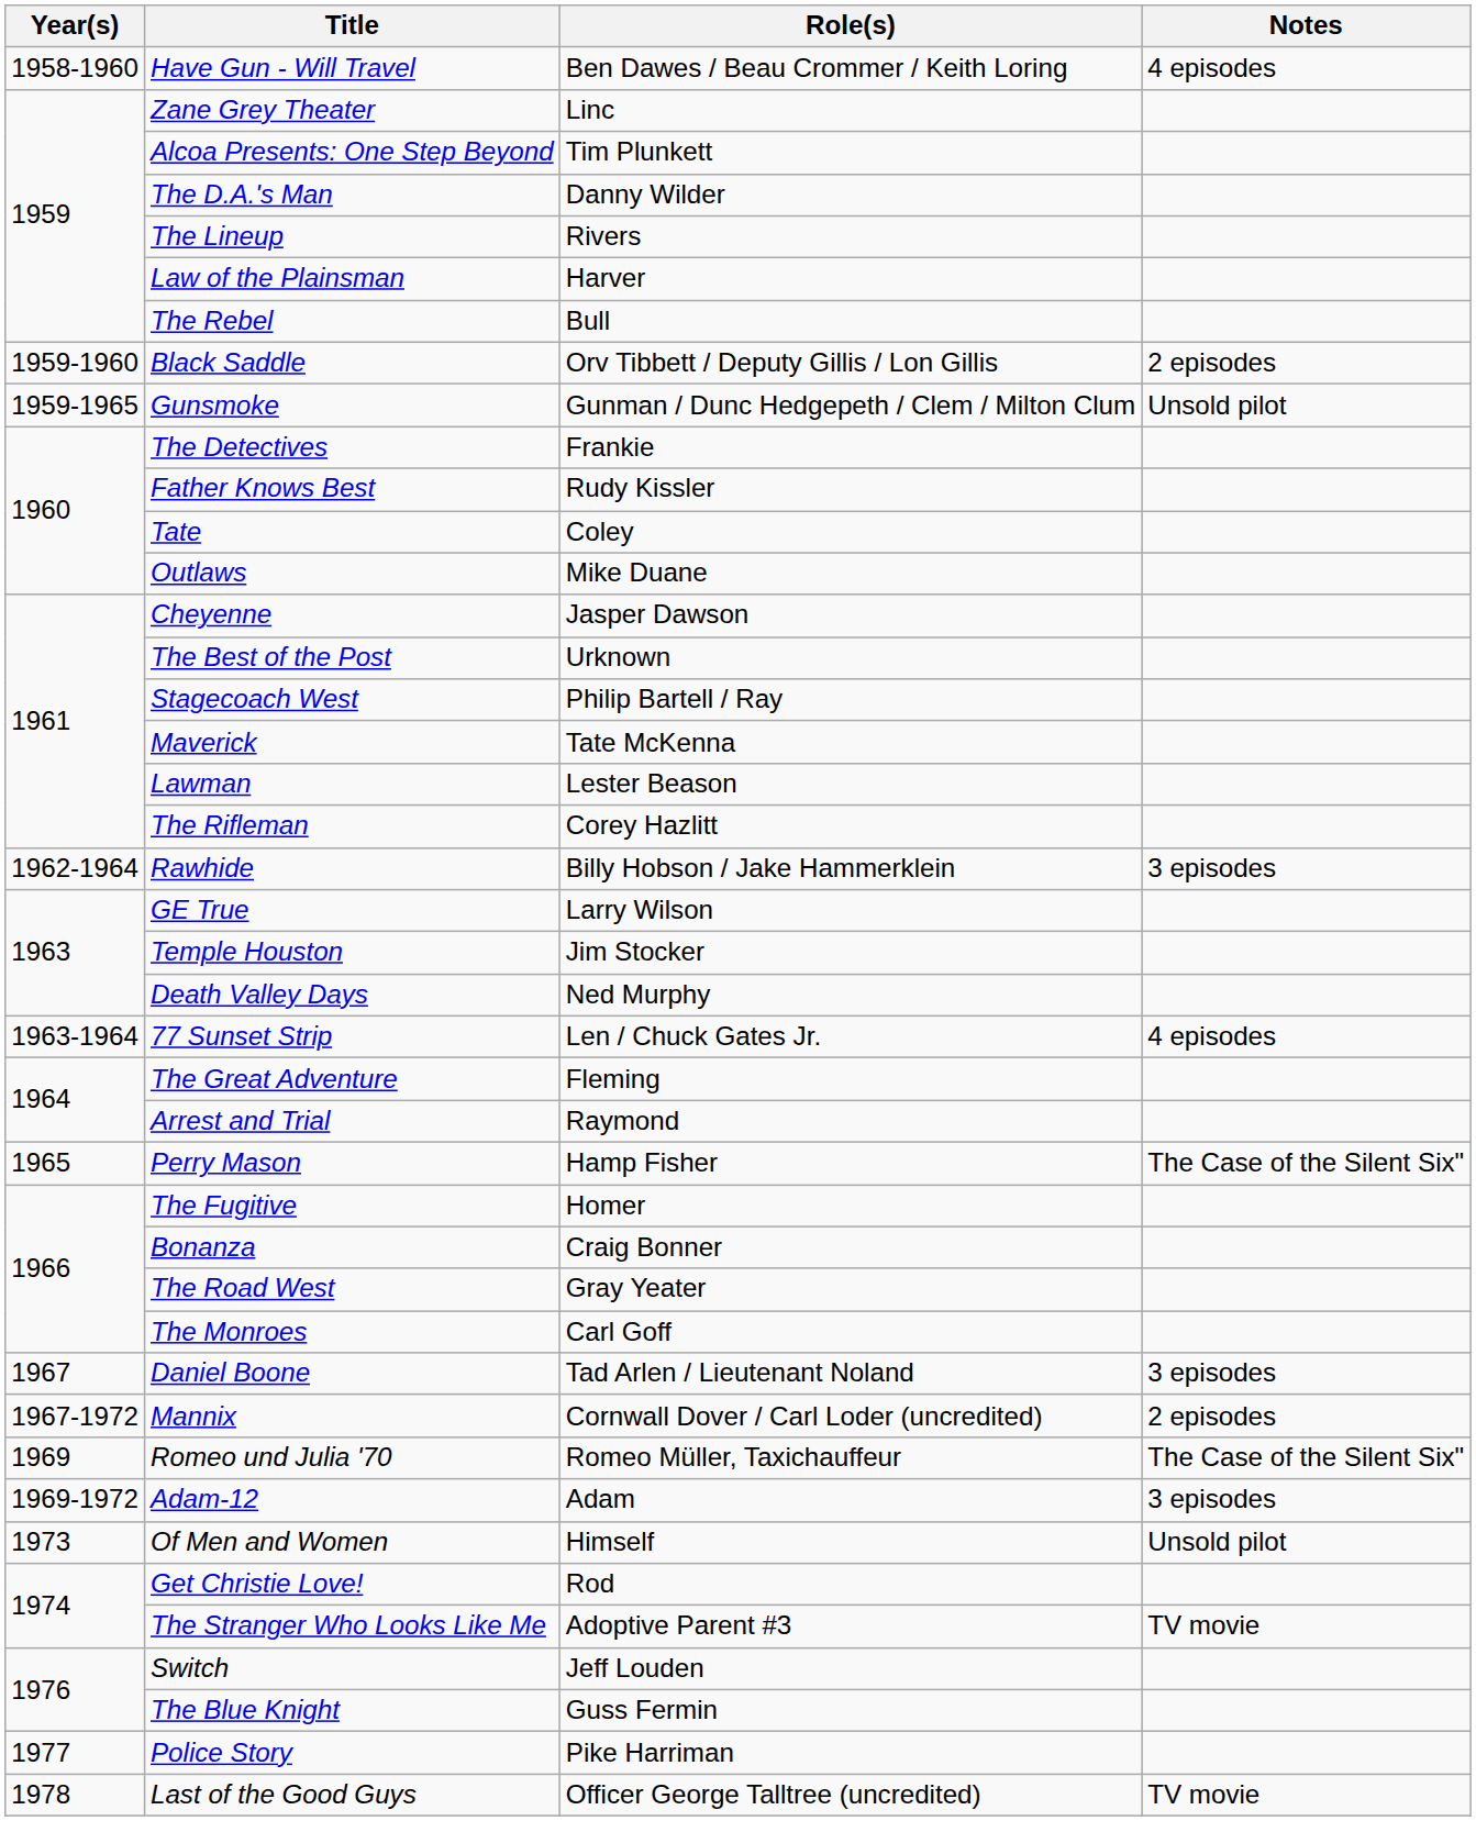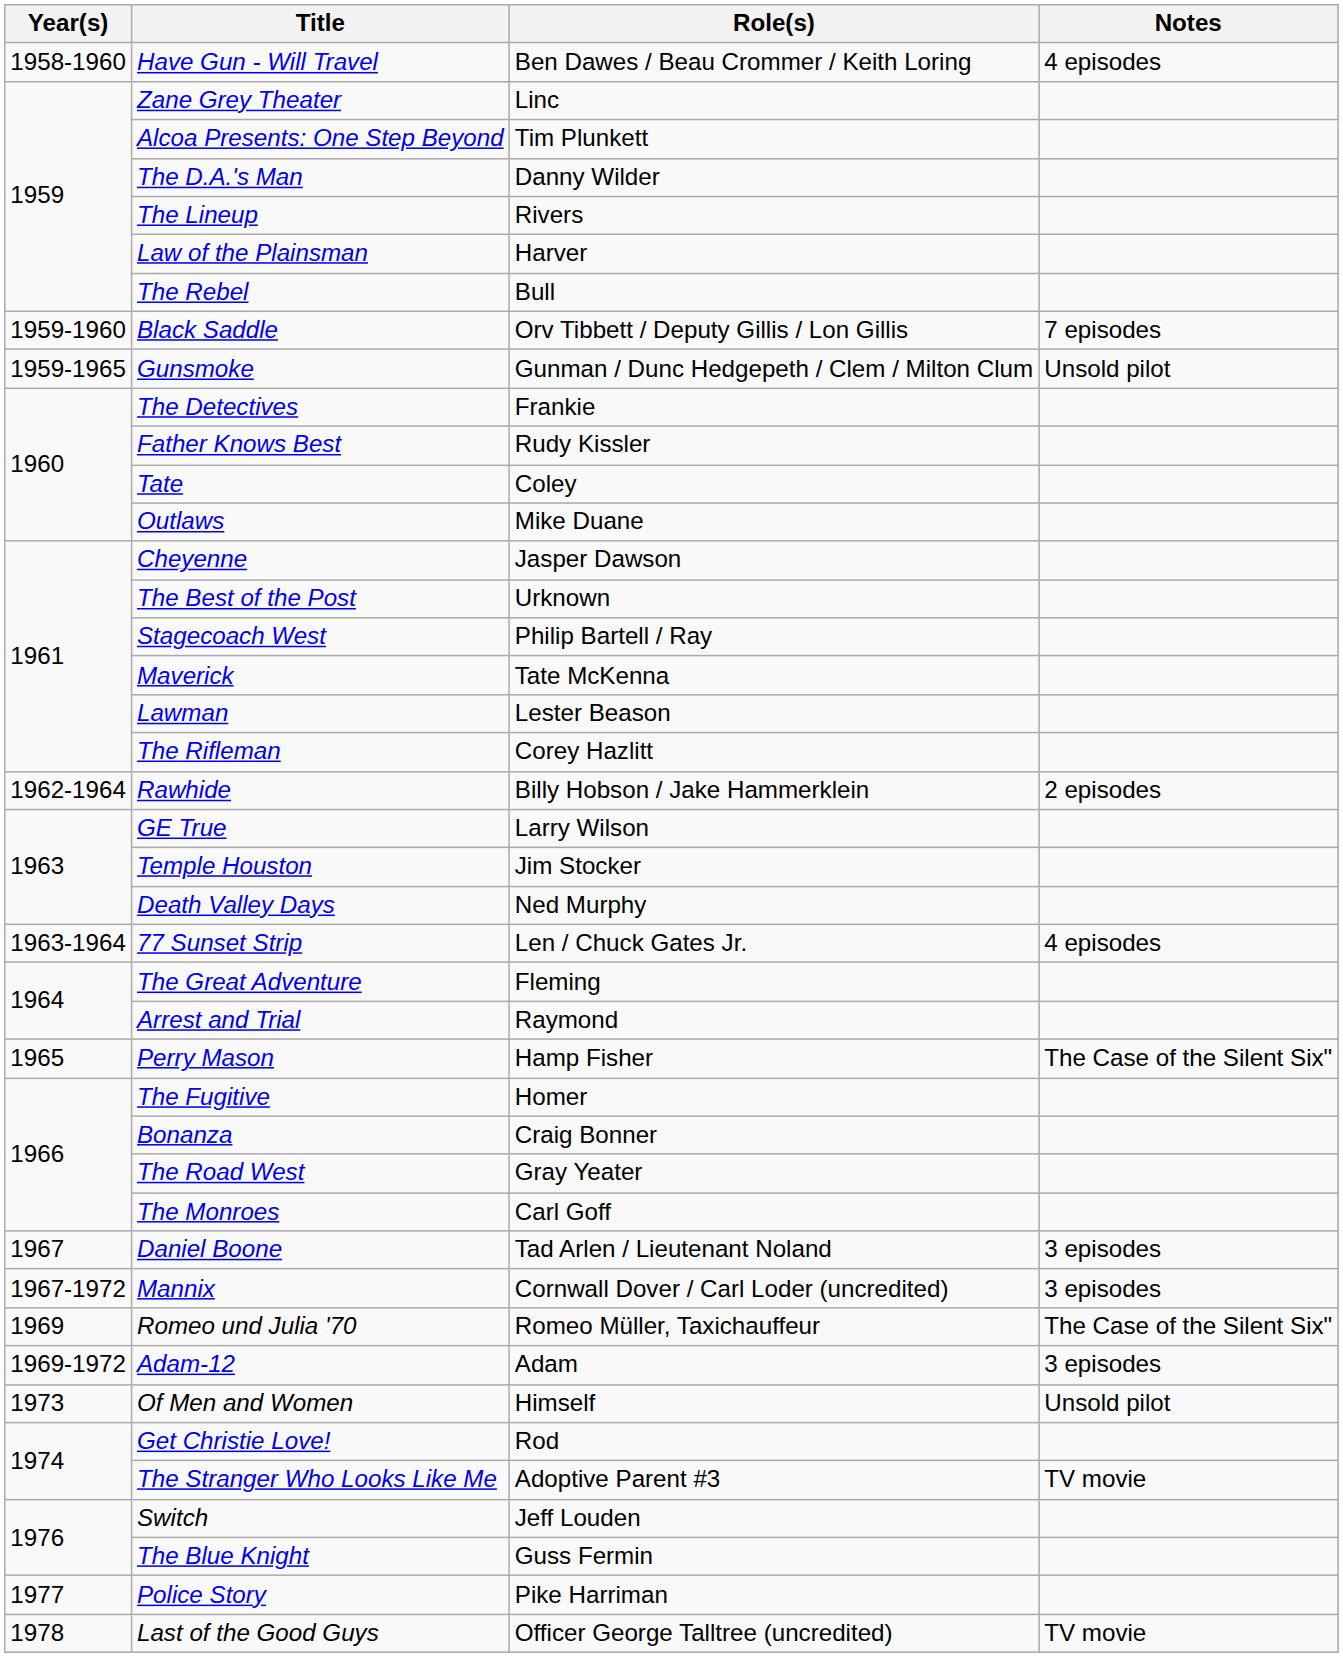Black Saddle | Notes: 2 episodes -> 7 episodes
Rawhide | Notes: 3 episodes -> 2 episodes
Mannix | Notes: 2 episodes -> 3 episodes
